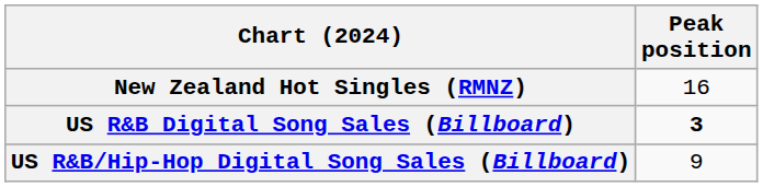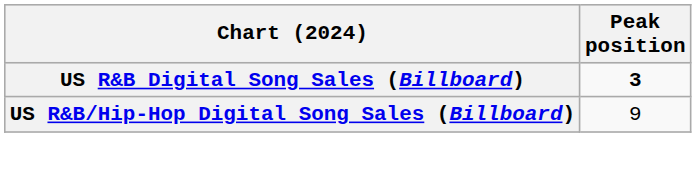- row: New Zealand Hot Singles (RMNZ) | 16
